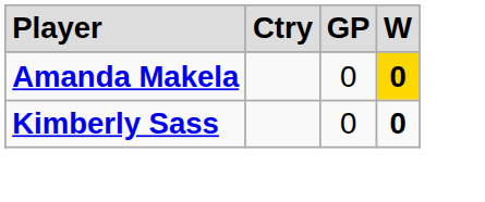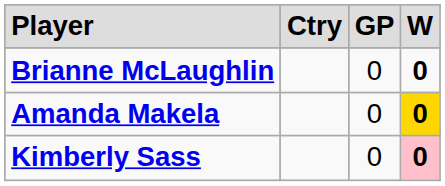+ row: Brianne McLaughlin | 0 | 0
Kimberly Sass | column 4: no background -> pink background
